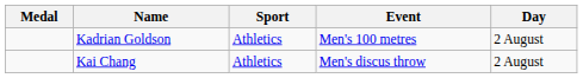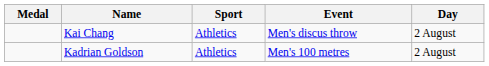rows swapped: Kadrian Goldson <-> Kai Chang
